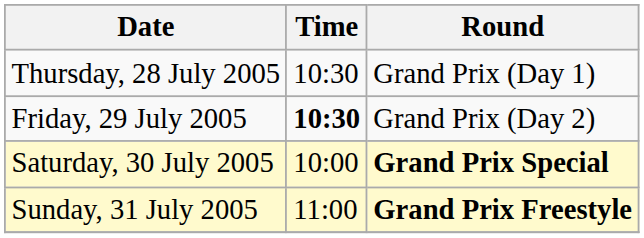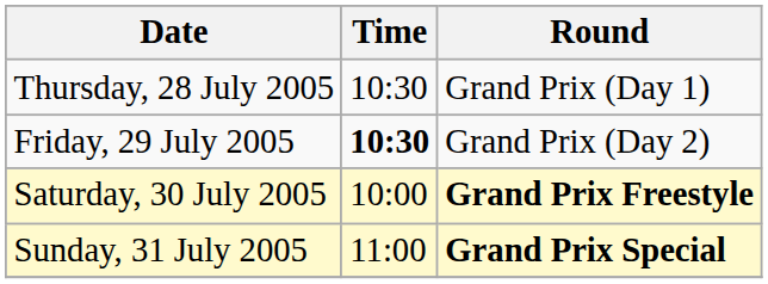Saturday, 30 July 2005 | Round: Grand Prix Special -> Grand Prix Freestyle
Sunday, 31 July 2005 | Round: Grand Prix Freestyle -> Grand Prix Special
